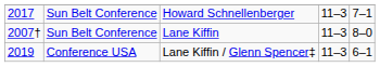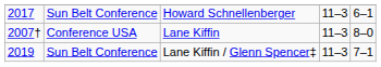Howard Schnellenberger | column 5: 7–1 -> 6–1
Lane Kiffin | column 2: Sun Belt Conference -> Conference USA
Lane Kiffin / Glenn Spencer‡ | column 2: Conference USA -> Sun Belt Conference
Lane Kiffin / Glenn Spencer‡ | column 5: 6–1 -> 7–1
